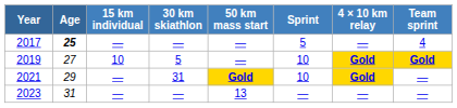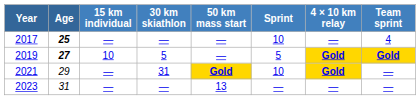2017 | Sprint: 5 -> 10
2019 | Age: normal -> bold
2019 | Sprint: 10 -> 5
